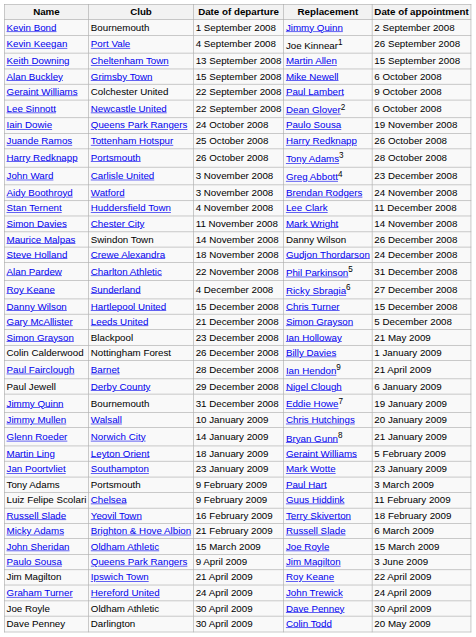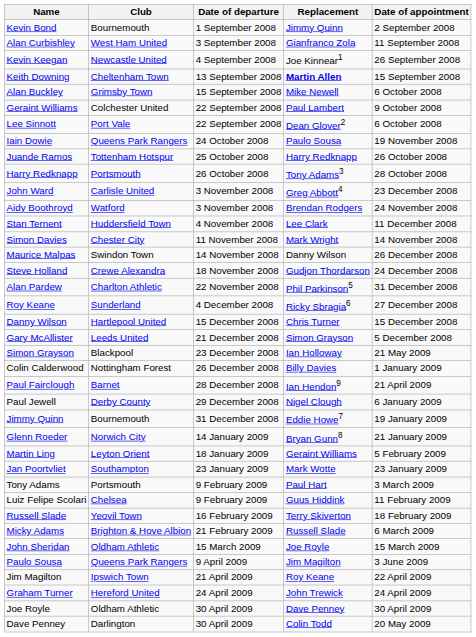+ row: Alan Curbishley | West Ham United | 3 September 2008 | Gianfranco Zola | 11 September 2008
Kevin Keegan | Club: Port Vale -> Newcastle United
Keith Downing | Replacement: normal -> bold
Lee Sinnott | Club: Newcastle United -> Port Vale
- row: Jimmy Mullen | Walsall | 10 January 2009 | Chris Hutchings | 20 January 2009
